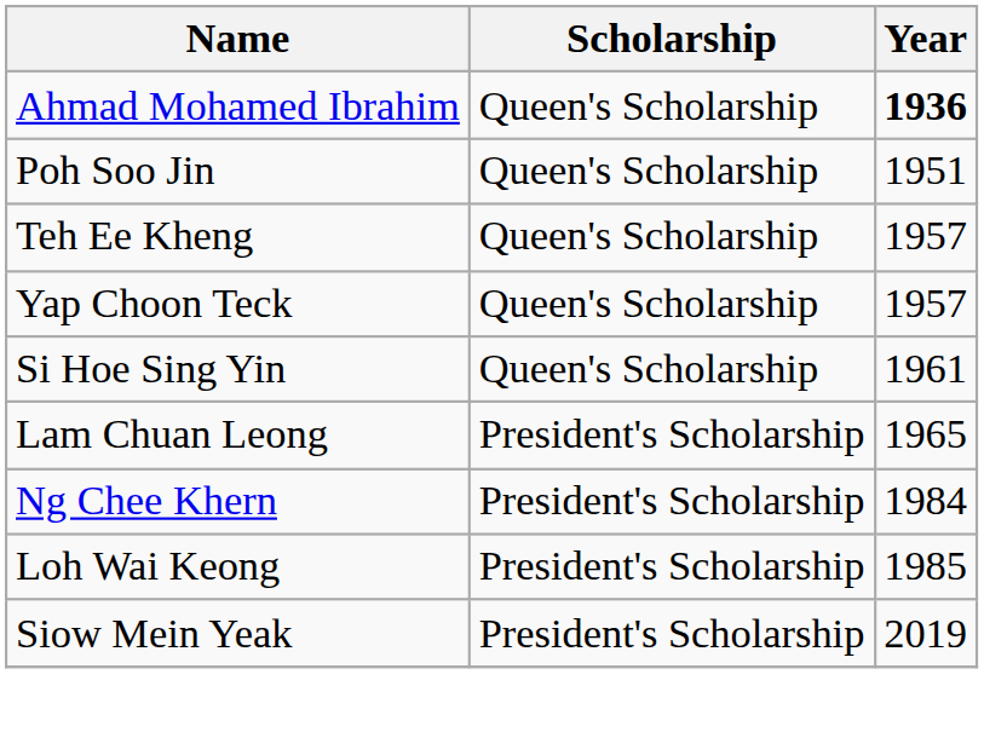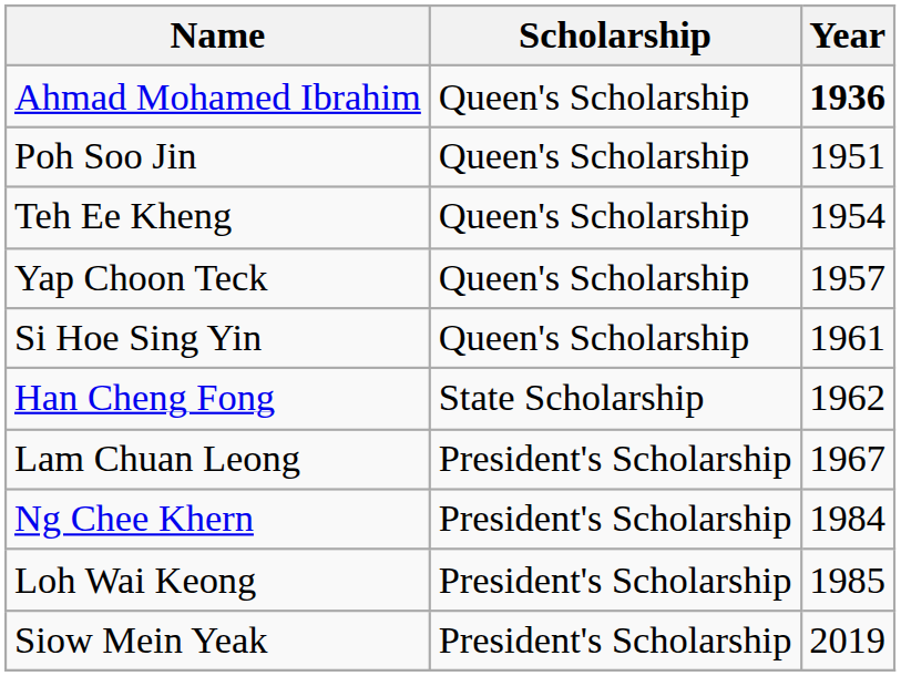Teh Ee Kheng | Year: 1957 -> 1954
+ row: Han Cheng Fong | State Scholarship | 1962
Lam Chuan Leong | Year: 1965 -> 1967
